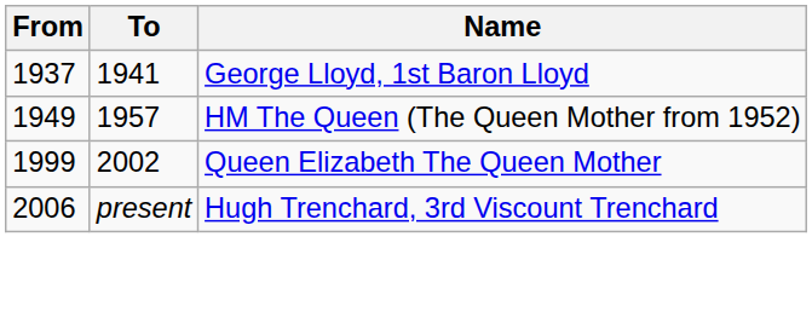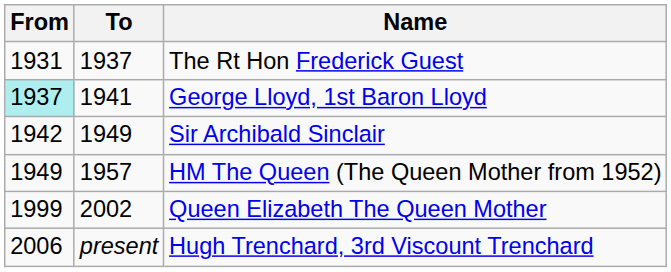+ row: 1931 | 1937 | The Rt Hon Frederick Guest
George Lloyd, 1st Baron Lloyd | From: no background -> paleturquoise background
+ row: 1942 | 1949 | Sir Archibald Sinclair
